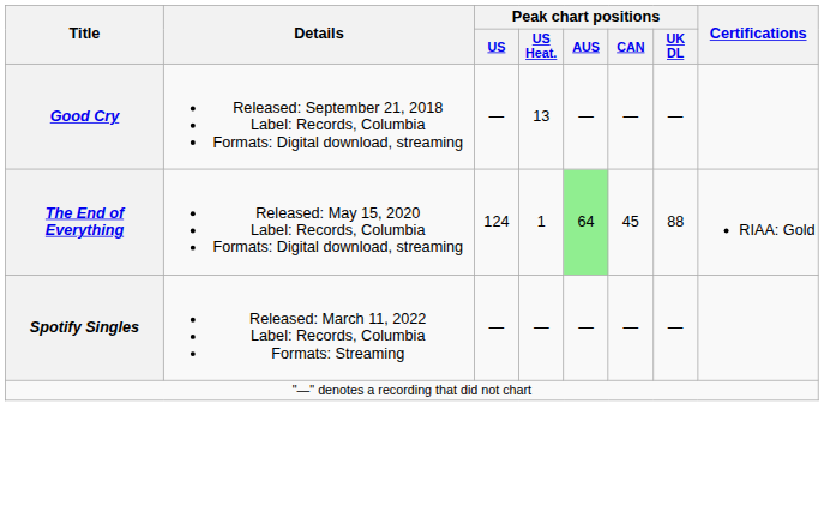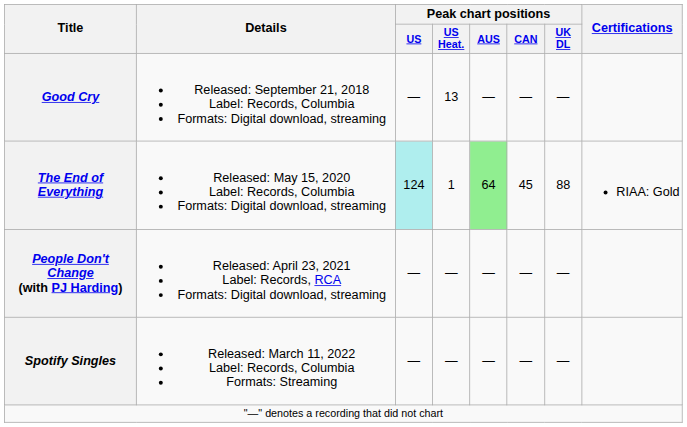The End of Everything | Peak chart positions / US: no background -> paleturquoise background
+ row: People Don't Change (with PJ Harding) | Released: April 23, 2021 Label: Records, RCA Formats: Digital download, streaming | — | — | — | — | —
